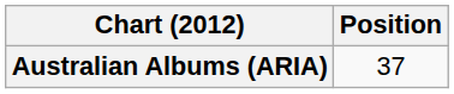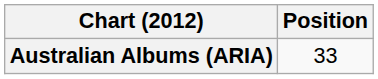Australian Albums (ARIA) | Position: 37 -> 33
